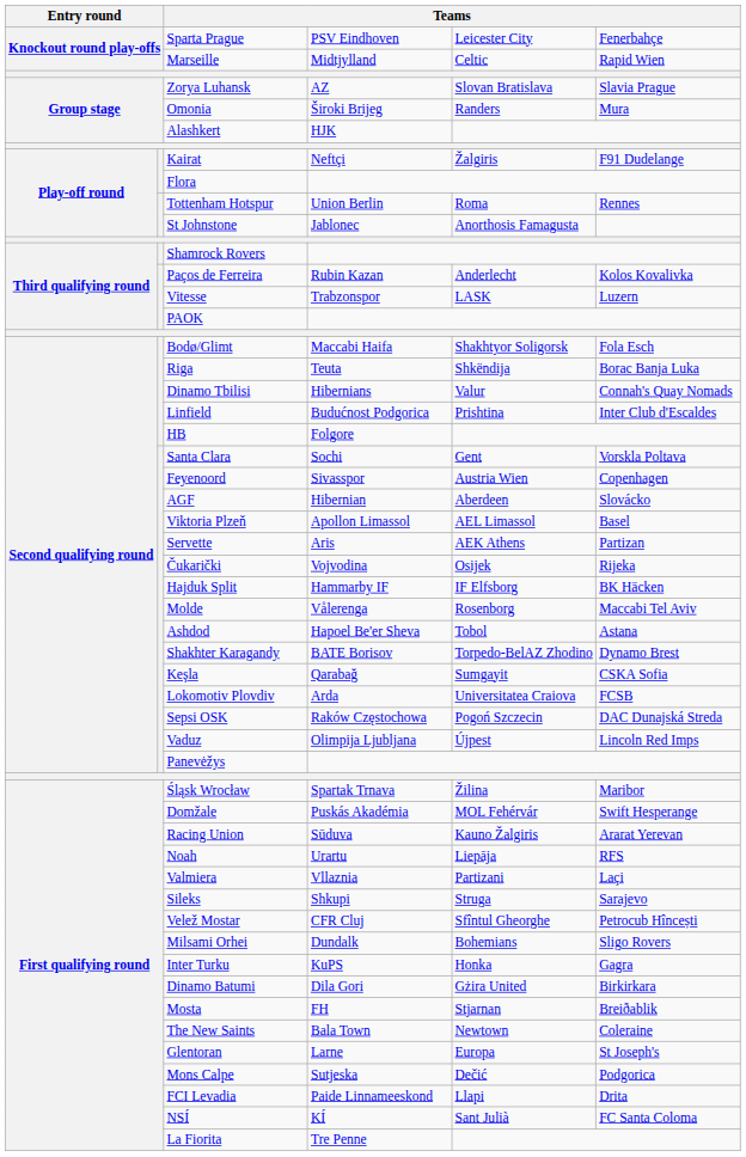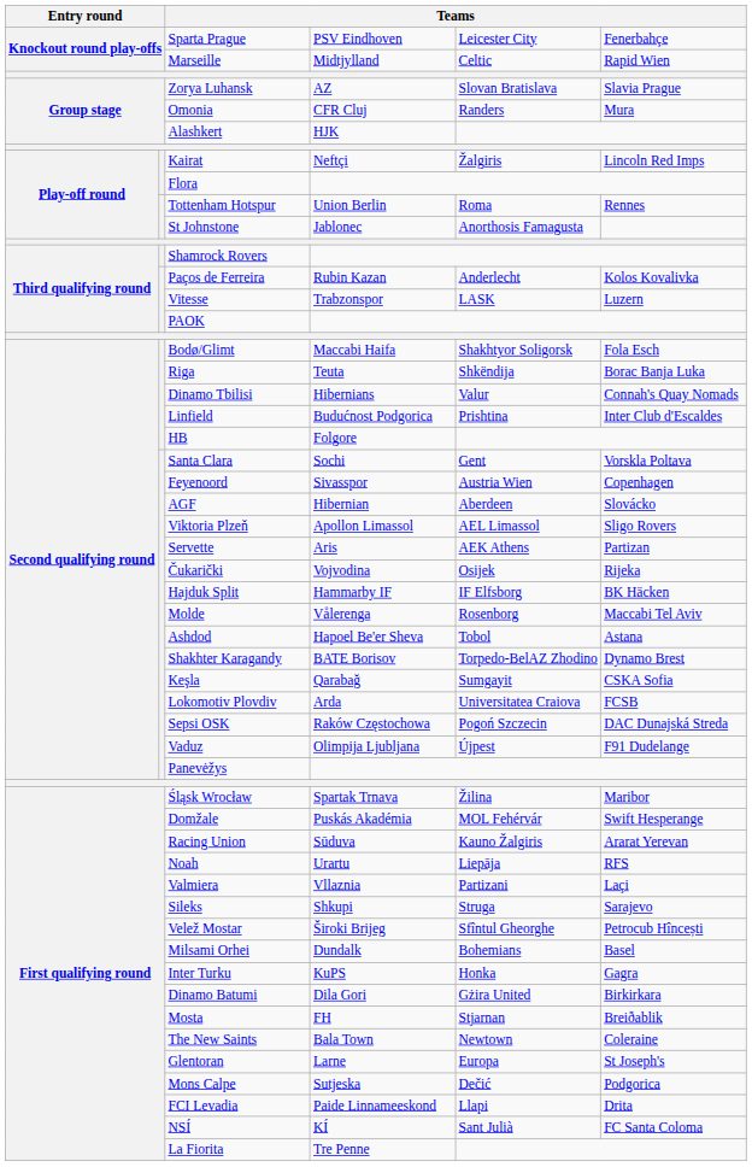Omonia | column 4: Široki Brijeg -> CFR Cluj
Kairat | column 6: F91 Dudelange -> Lincoln Red Imps
Viktoria Plzeň | column 6: Basel -> Sligo Rovers
Vaduz | column 6: Lincoln Red Imps -> F91 Dudelange
Velež Mostar | column 4: CFR Cluj -> Široki Brijeg
Milsami Orhei | column 6: Sligo Rovers -> Basel
